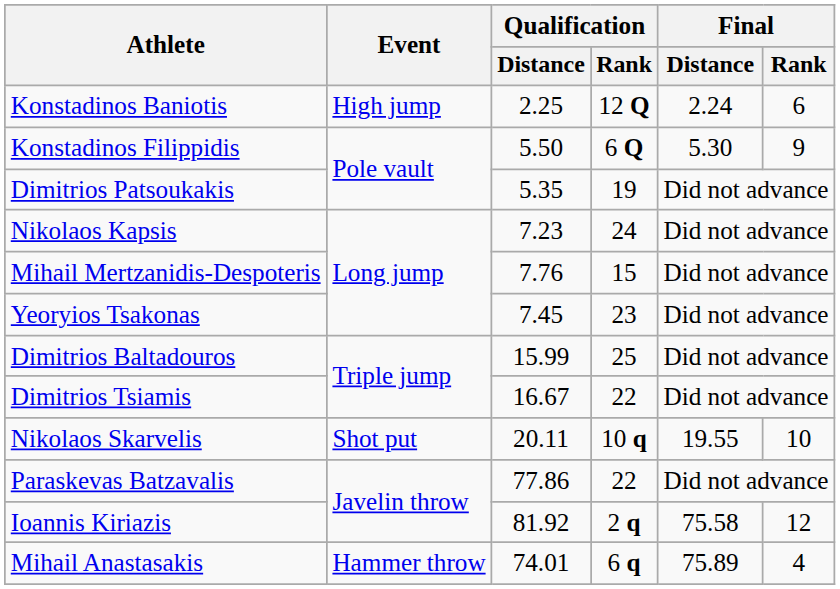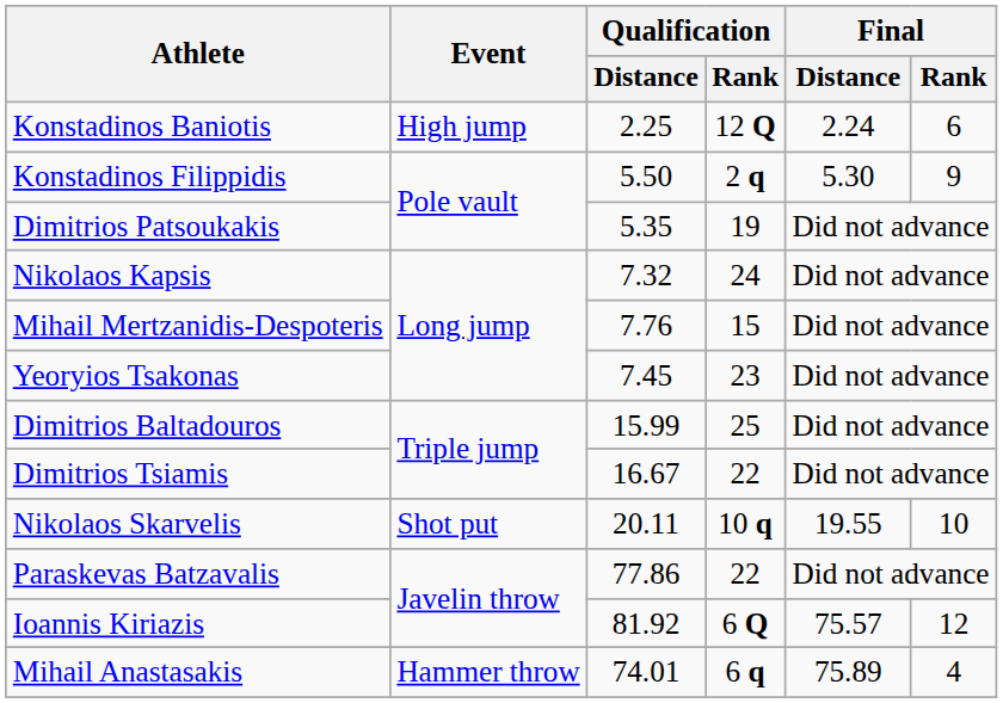Konstadinos Filippidis | Qualification / Rank: 6 Q -> 2 q
Nikolaos Kapsis | Qualification / Distance: 7.23 -> 7.32
Ioannis Kiriazis | Qualification / Rank: 2 q -> 6 Q
Ioannis Kiriazis | Final / Distance: 75.58 -> 75.57
